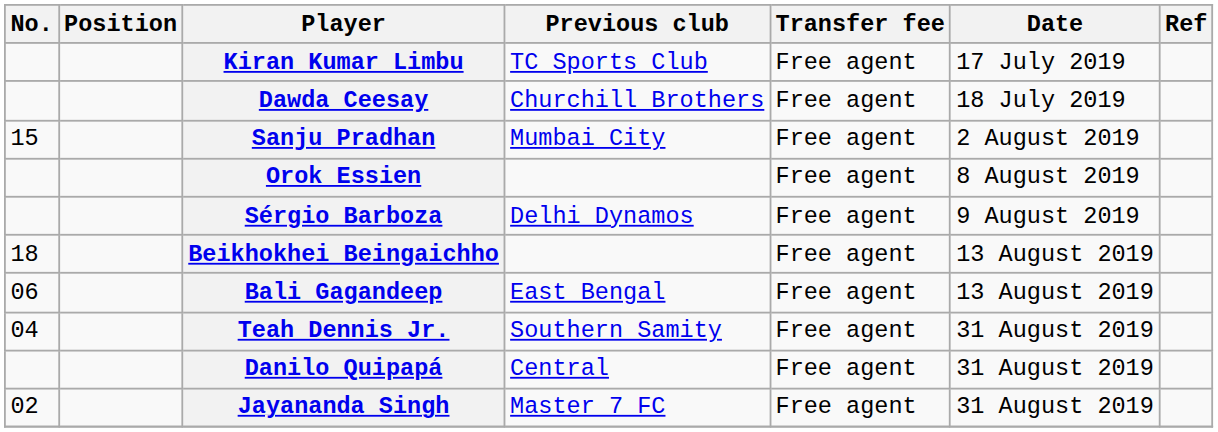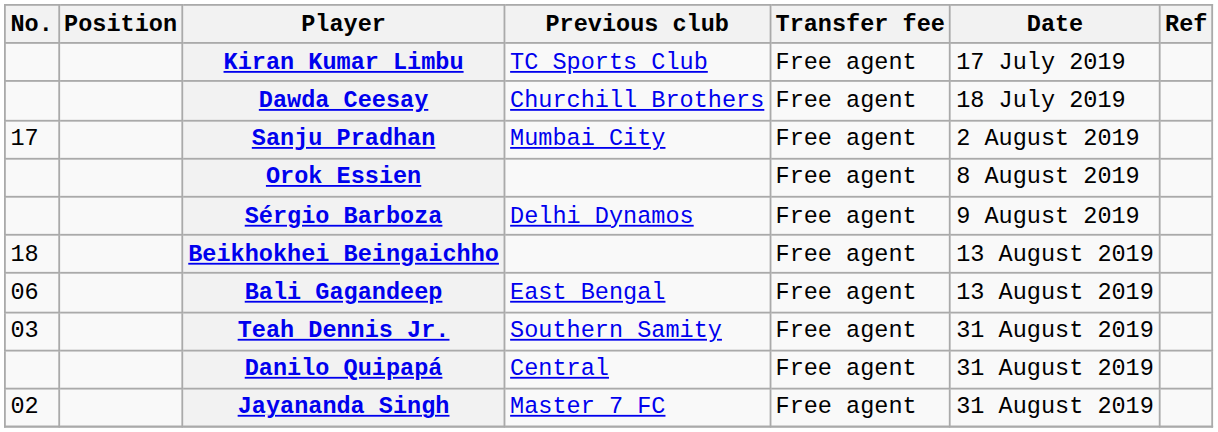Sanju Pradhan | No.: 15 -> 17
Teah Dennis Jr. | No.: 04 -> 03
